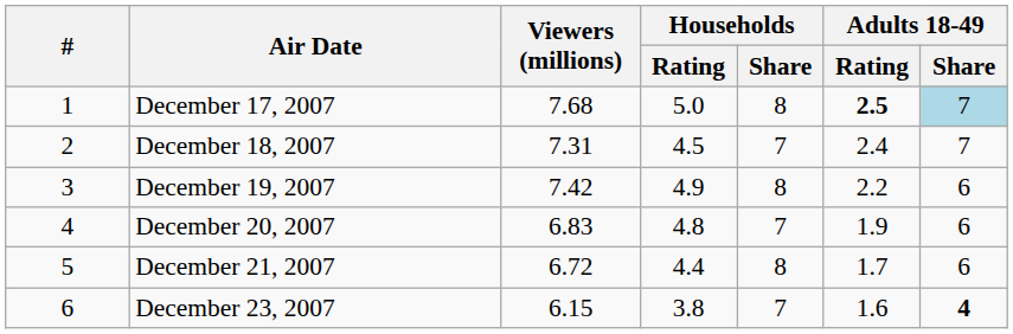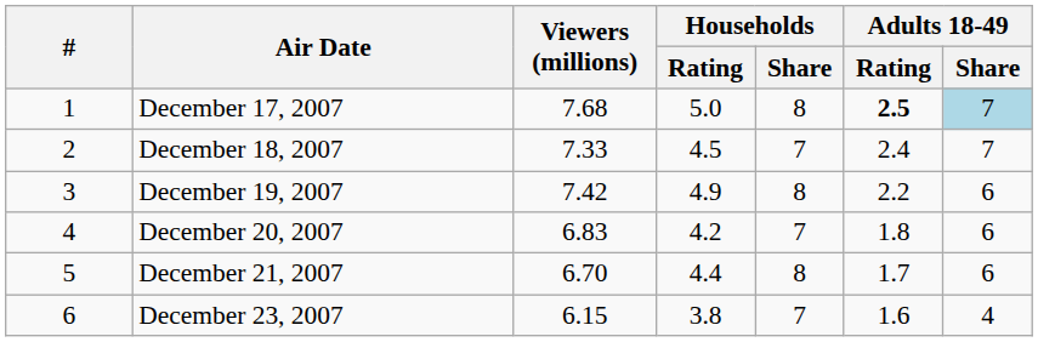December 18, 2007 | Viewers (millions): 7.31 -> 7.33
December 20, 2007 | Households / Rating: 4.8 -> 4.2
December 20, 2007 | Adults 18-49 / Rating: 1.9 -> 1.8
December 21, 2007 | Viewers (millions): 6.72 -> 6.70
December 23, 2007 | Adults 18-49 / Share: bold -> normal
